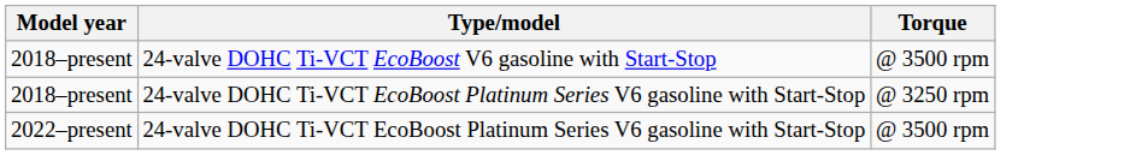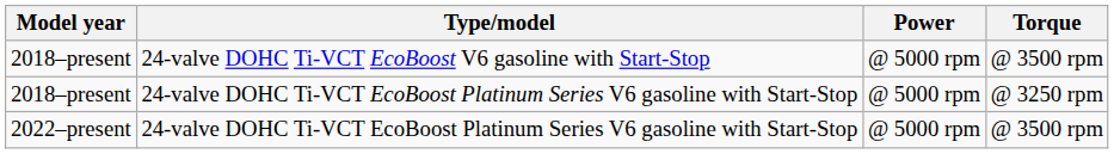+ column: Power | @ 5000 rpm | @ 5000 rpm | @ 5000 rpm
